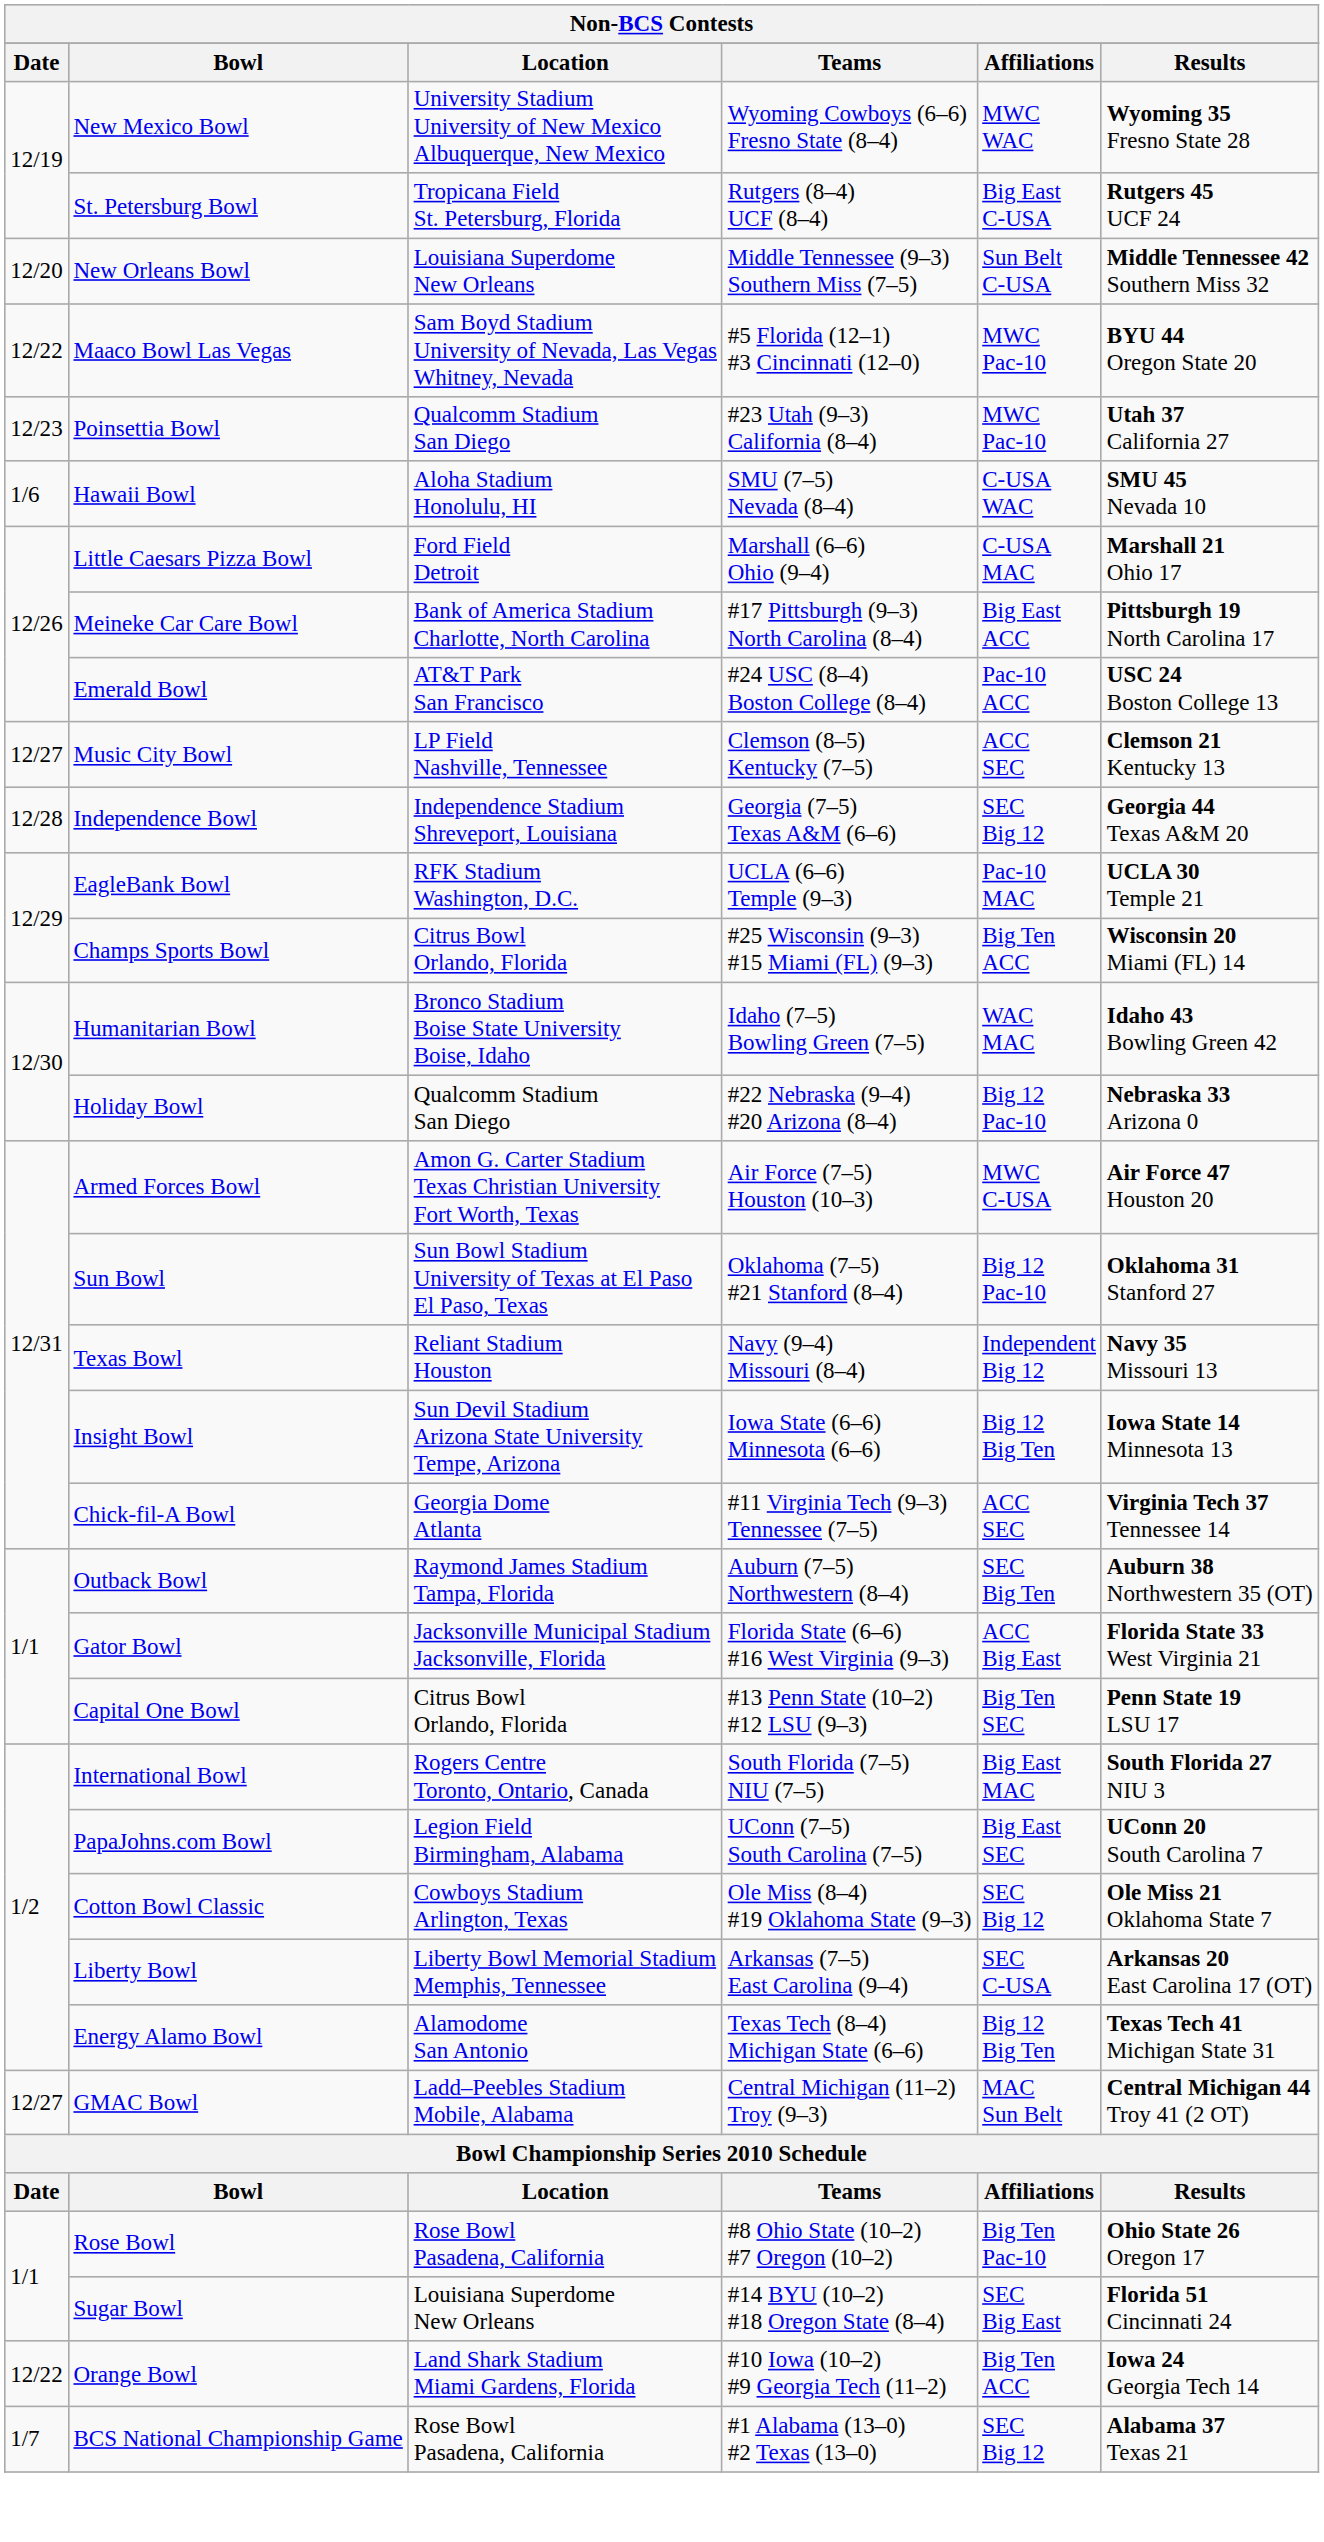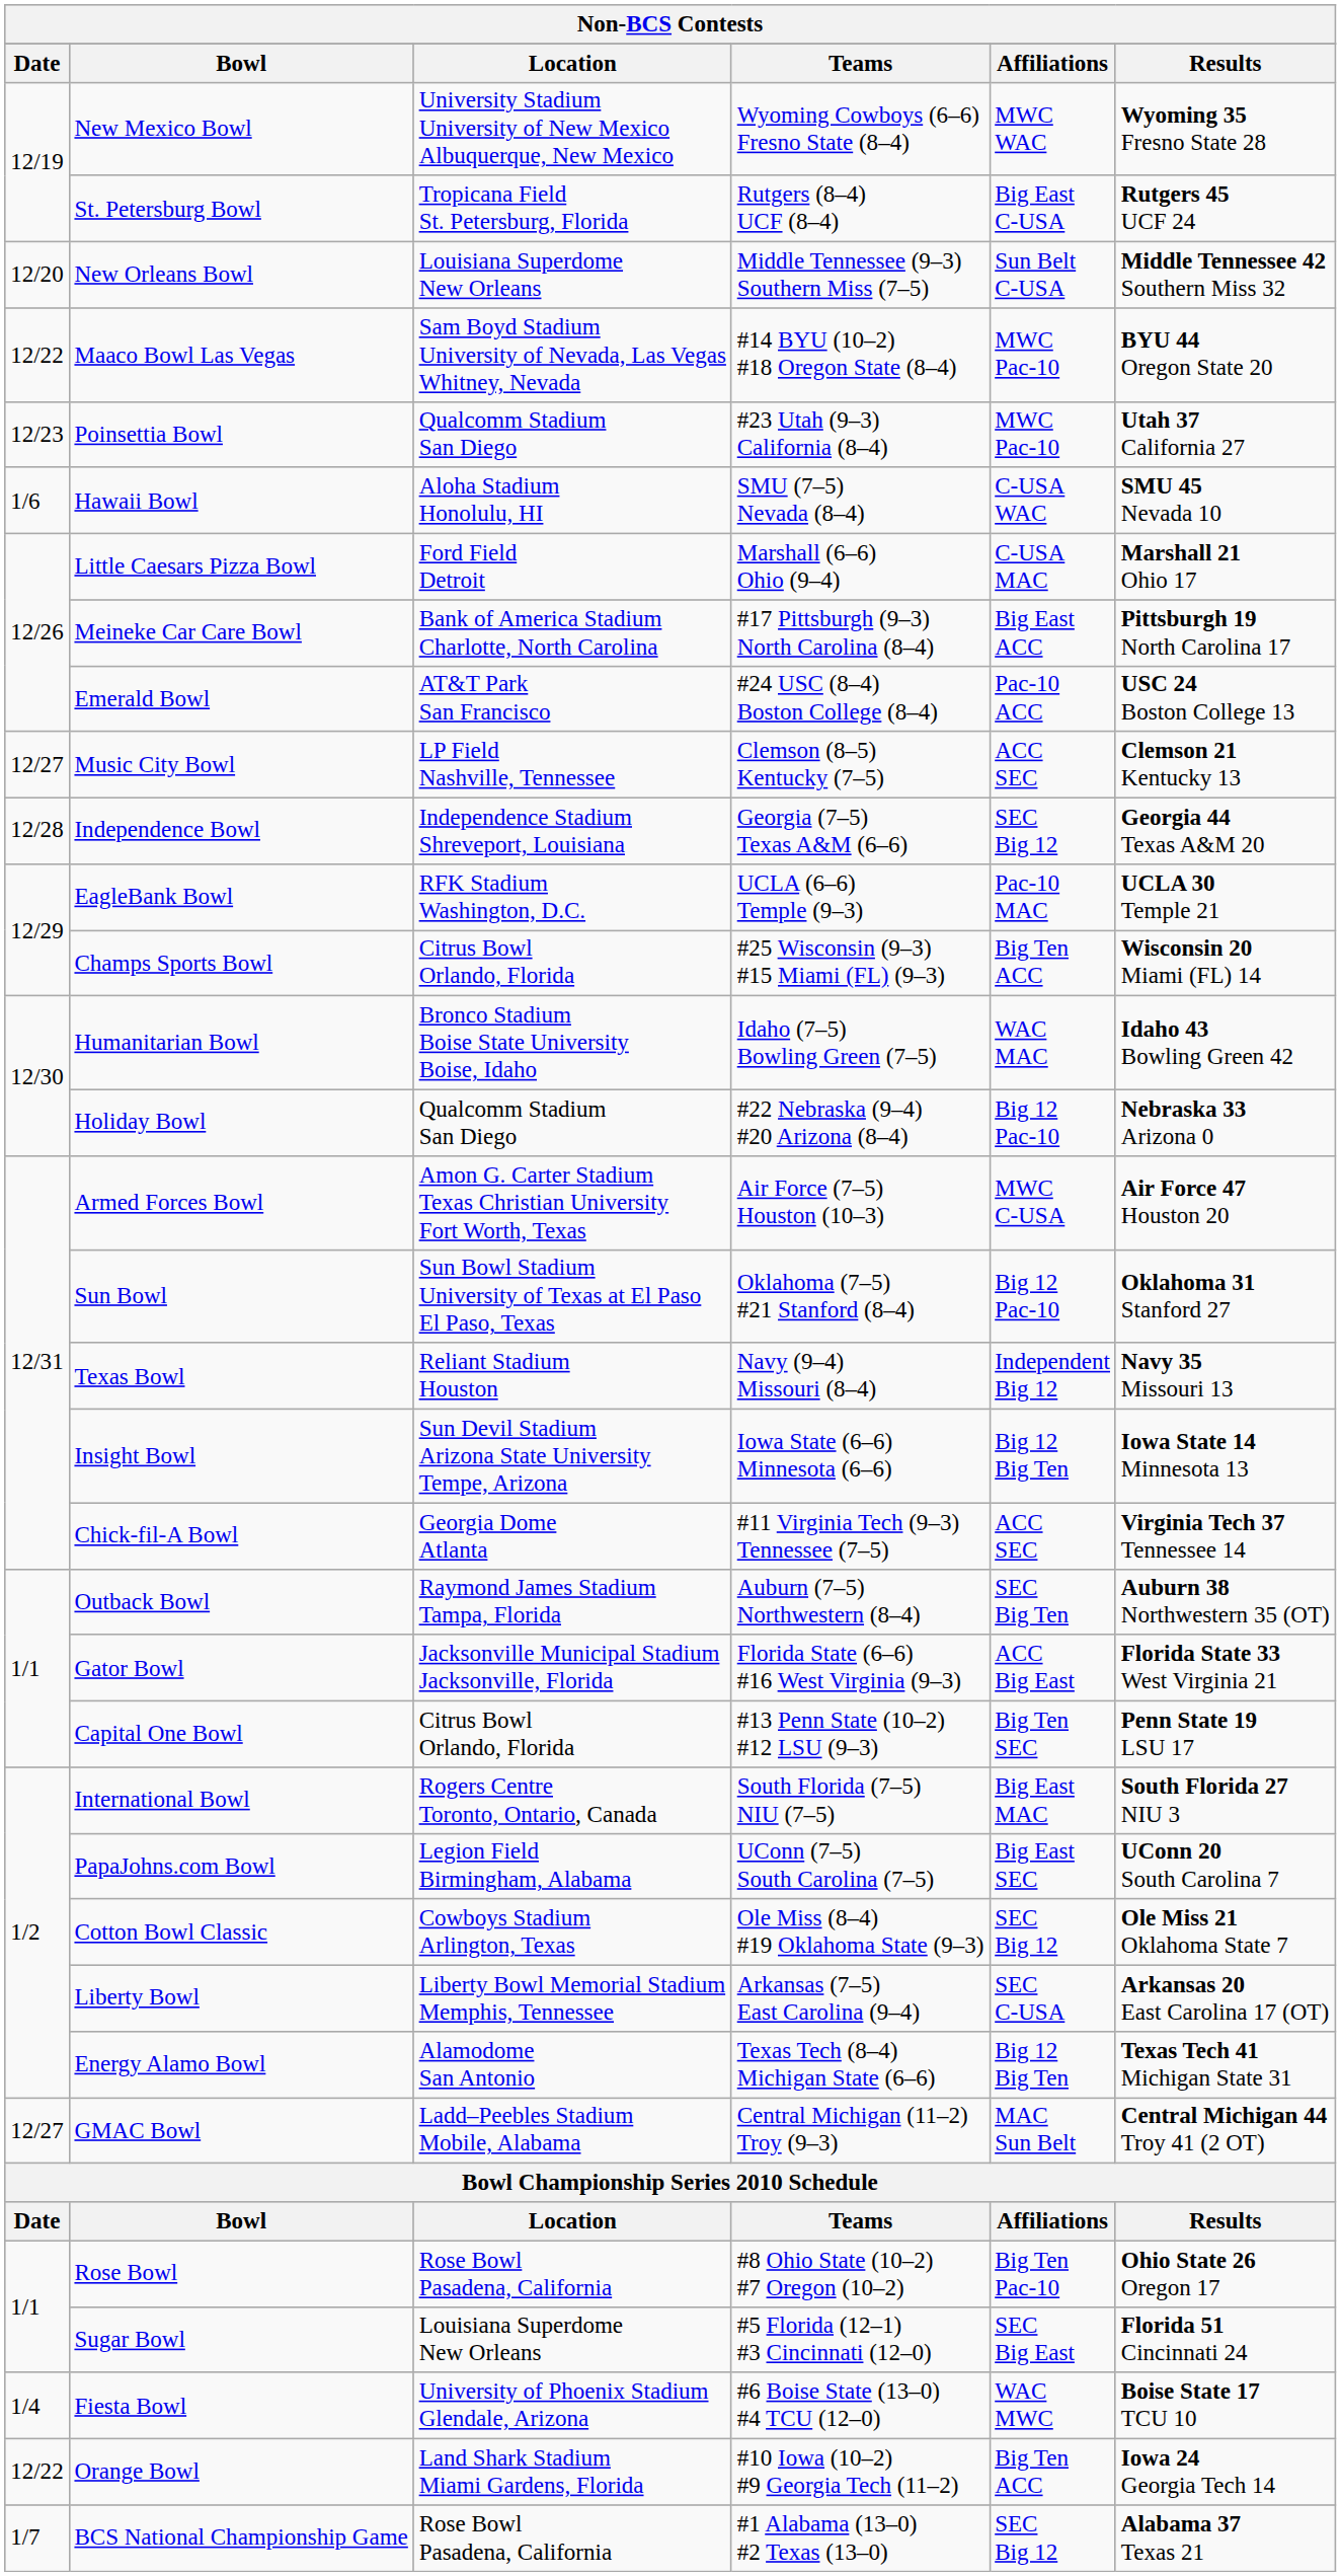Maaco Bowl Las Vegas | Teams: #5 Florida (12–1) #3 Cincinnati (12–0) -> #14 BYU (10–2) #18 Oregon State (8–4)
Sugar Bowl | Teams: #14 BYU (10–2) #18 Oregon State (8–4) -> #5 Florida (12–1) #3 Cincinnati (12–0)
+ row: 1/4 | Fiesta Bowl | University of Phoenix Stadium Glendale, Arizona | #6 Boise State (13–0) #4 TCU (12–0) | WAC MWC | Boise State 17 TCU 10
